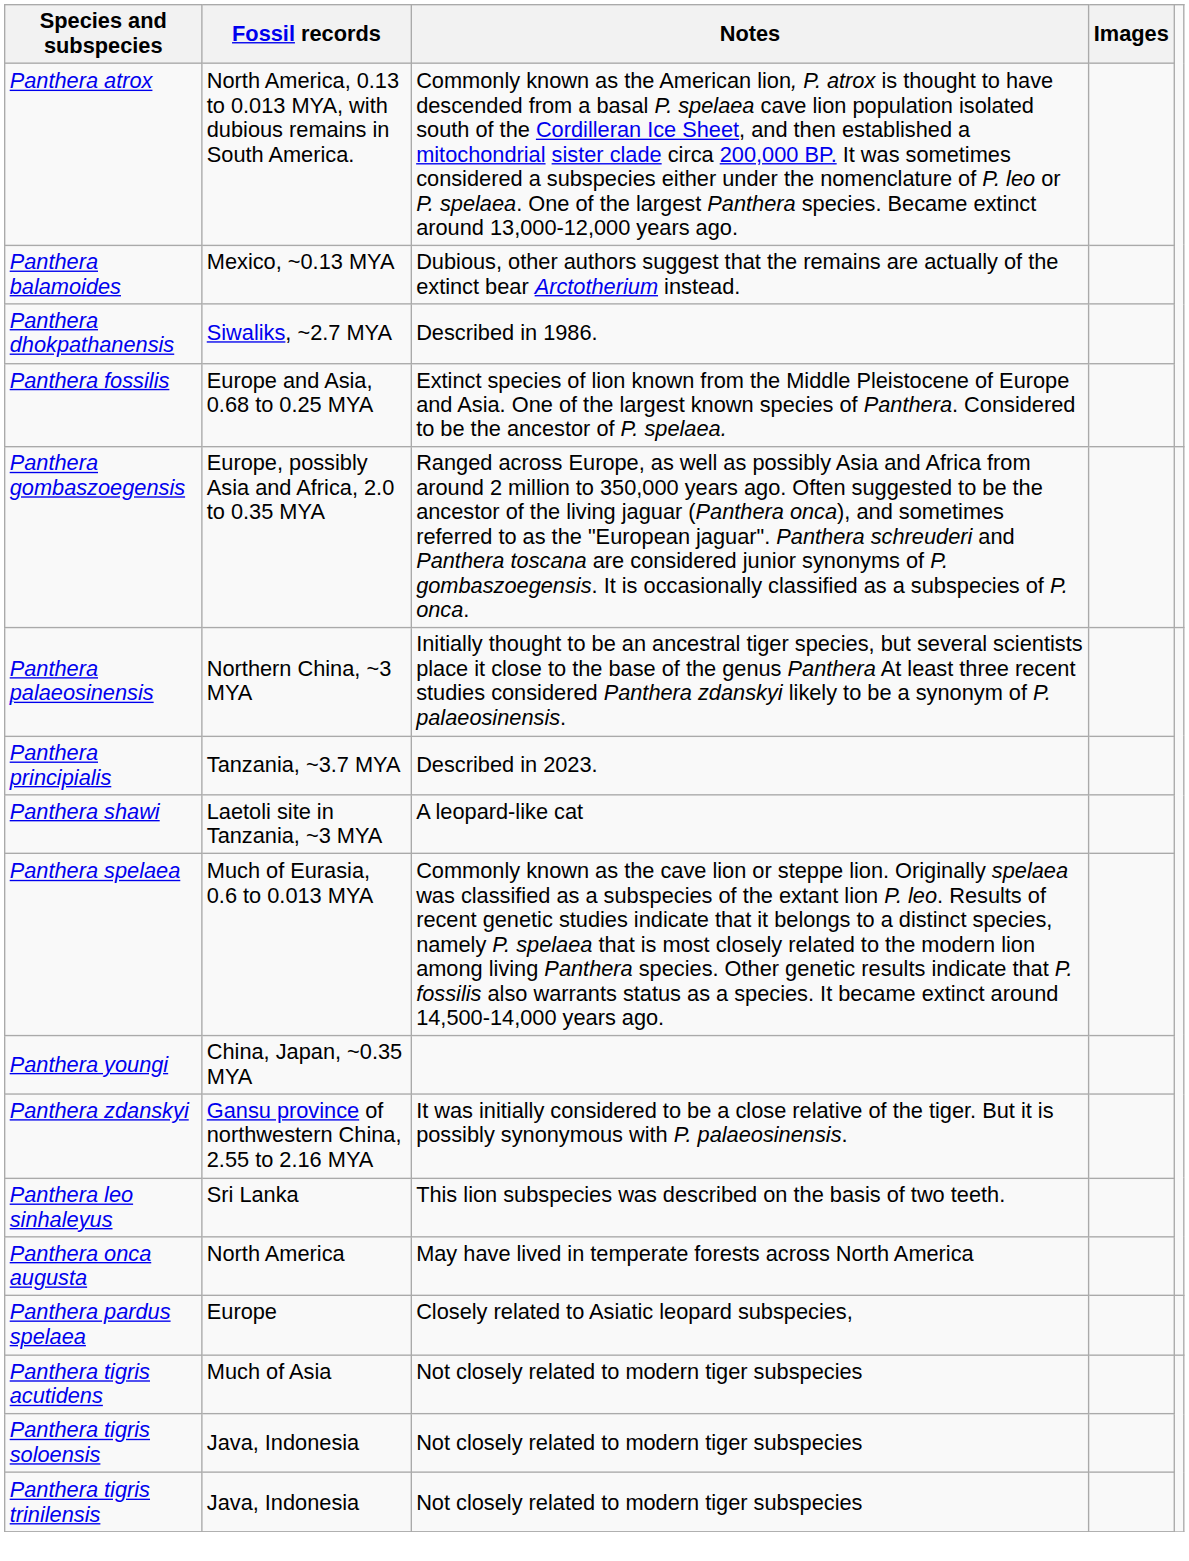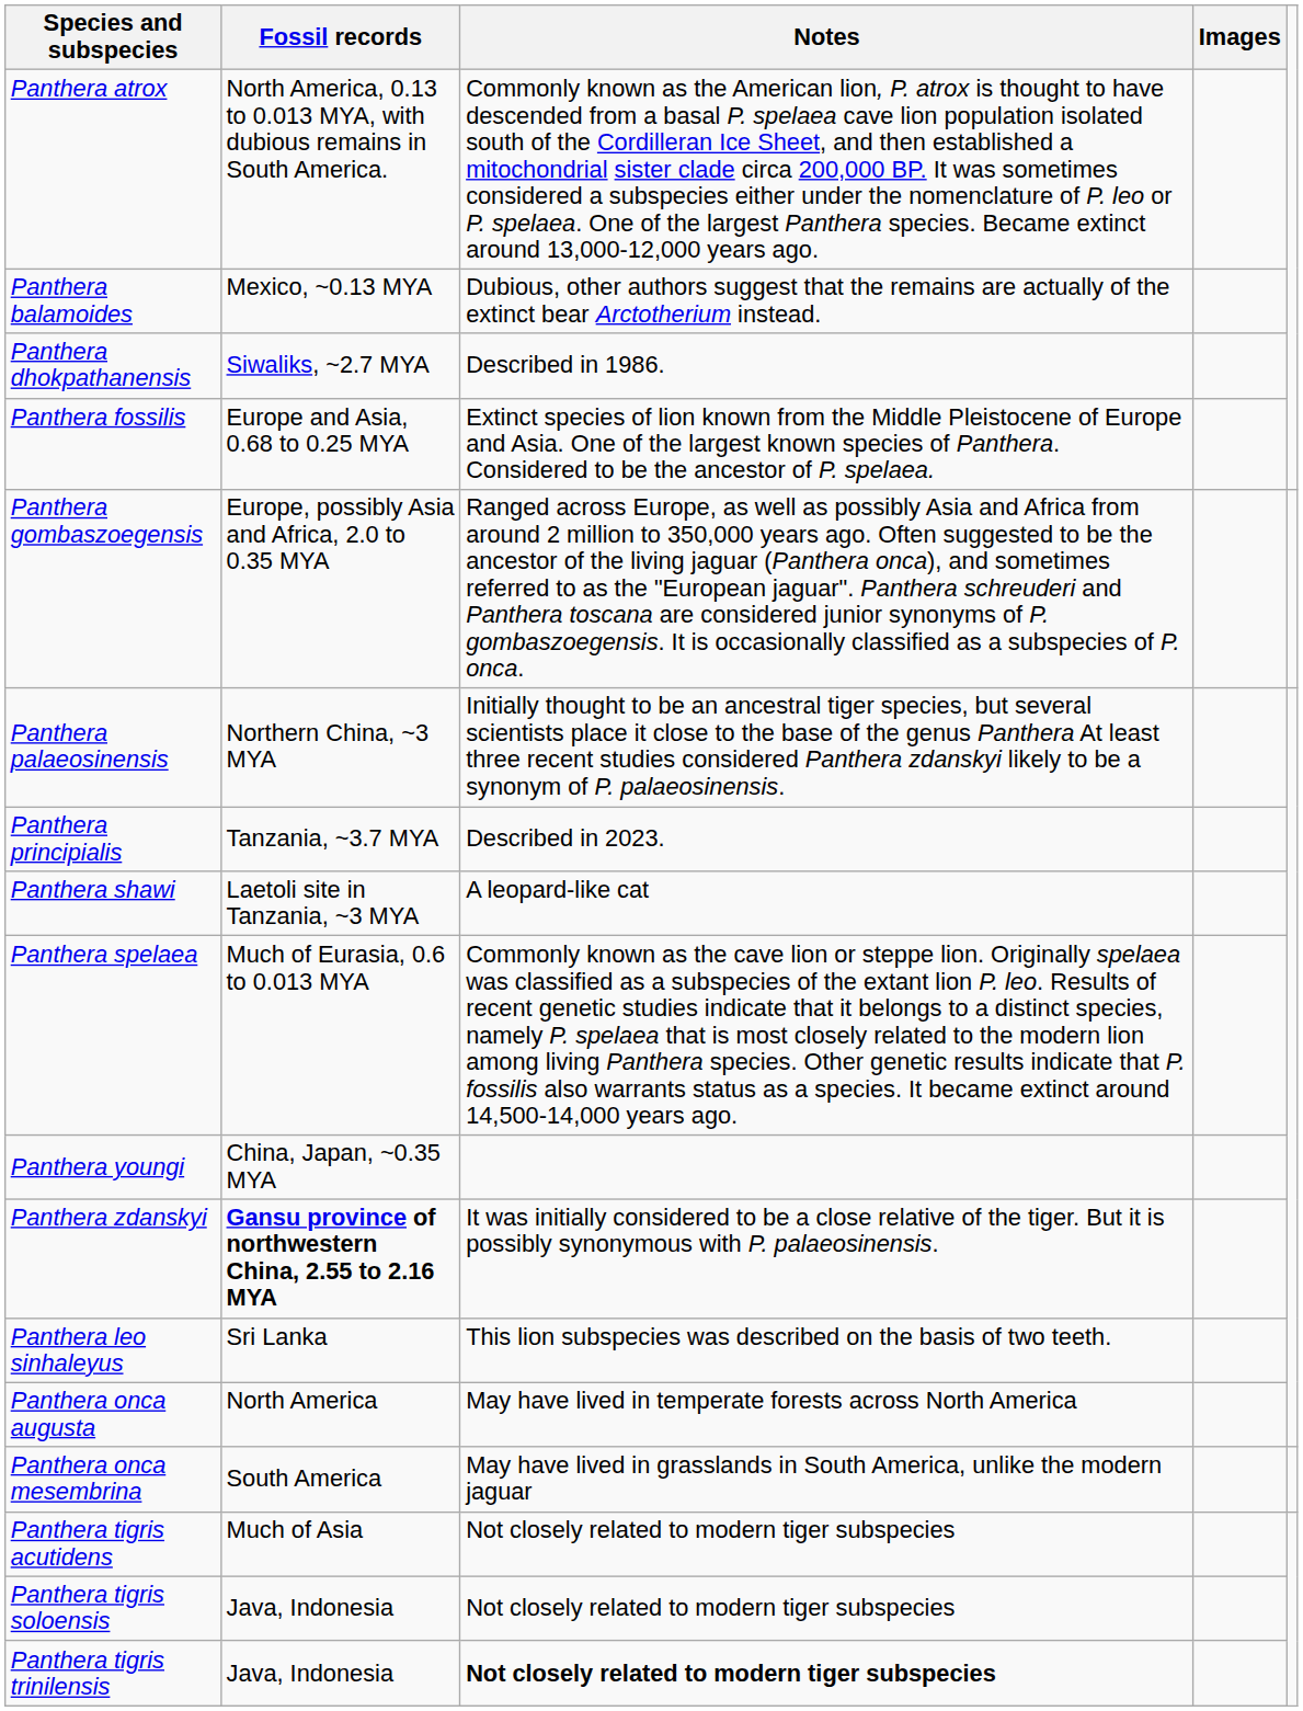Panthera zdanskyi | Fossil records: normal -> bold
+ row: Panthera onca mesembrina | South America | May have lived in grasslands in South America, unlike the modern jaguar
- row: Panthera pardus spelaea | Europe | Closely related to Asiatic leopard subspecies,
Panthera tigris trinilensis | Notes: normal -> bold
